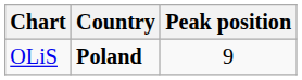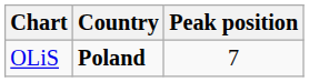OLiS | Peak position: 9 -> 7
